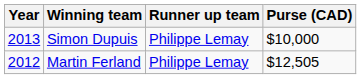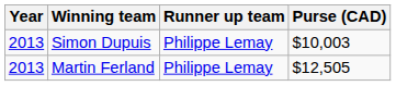Simon Dupuis | Purse (CAD): $10,000 -> $10,003
Martin Ferland | Year: 2012 -> 2013
